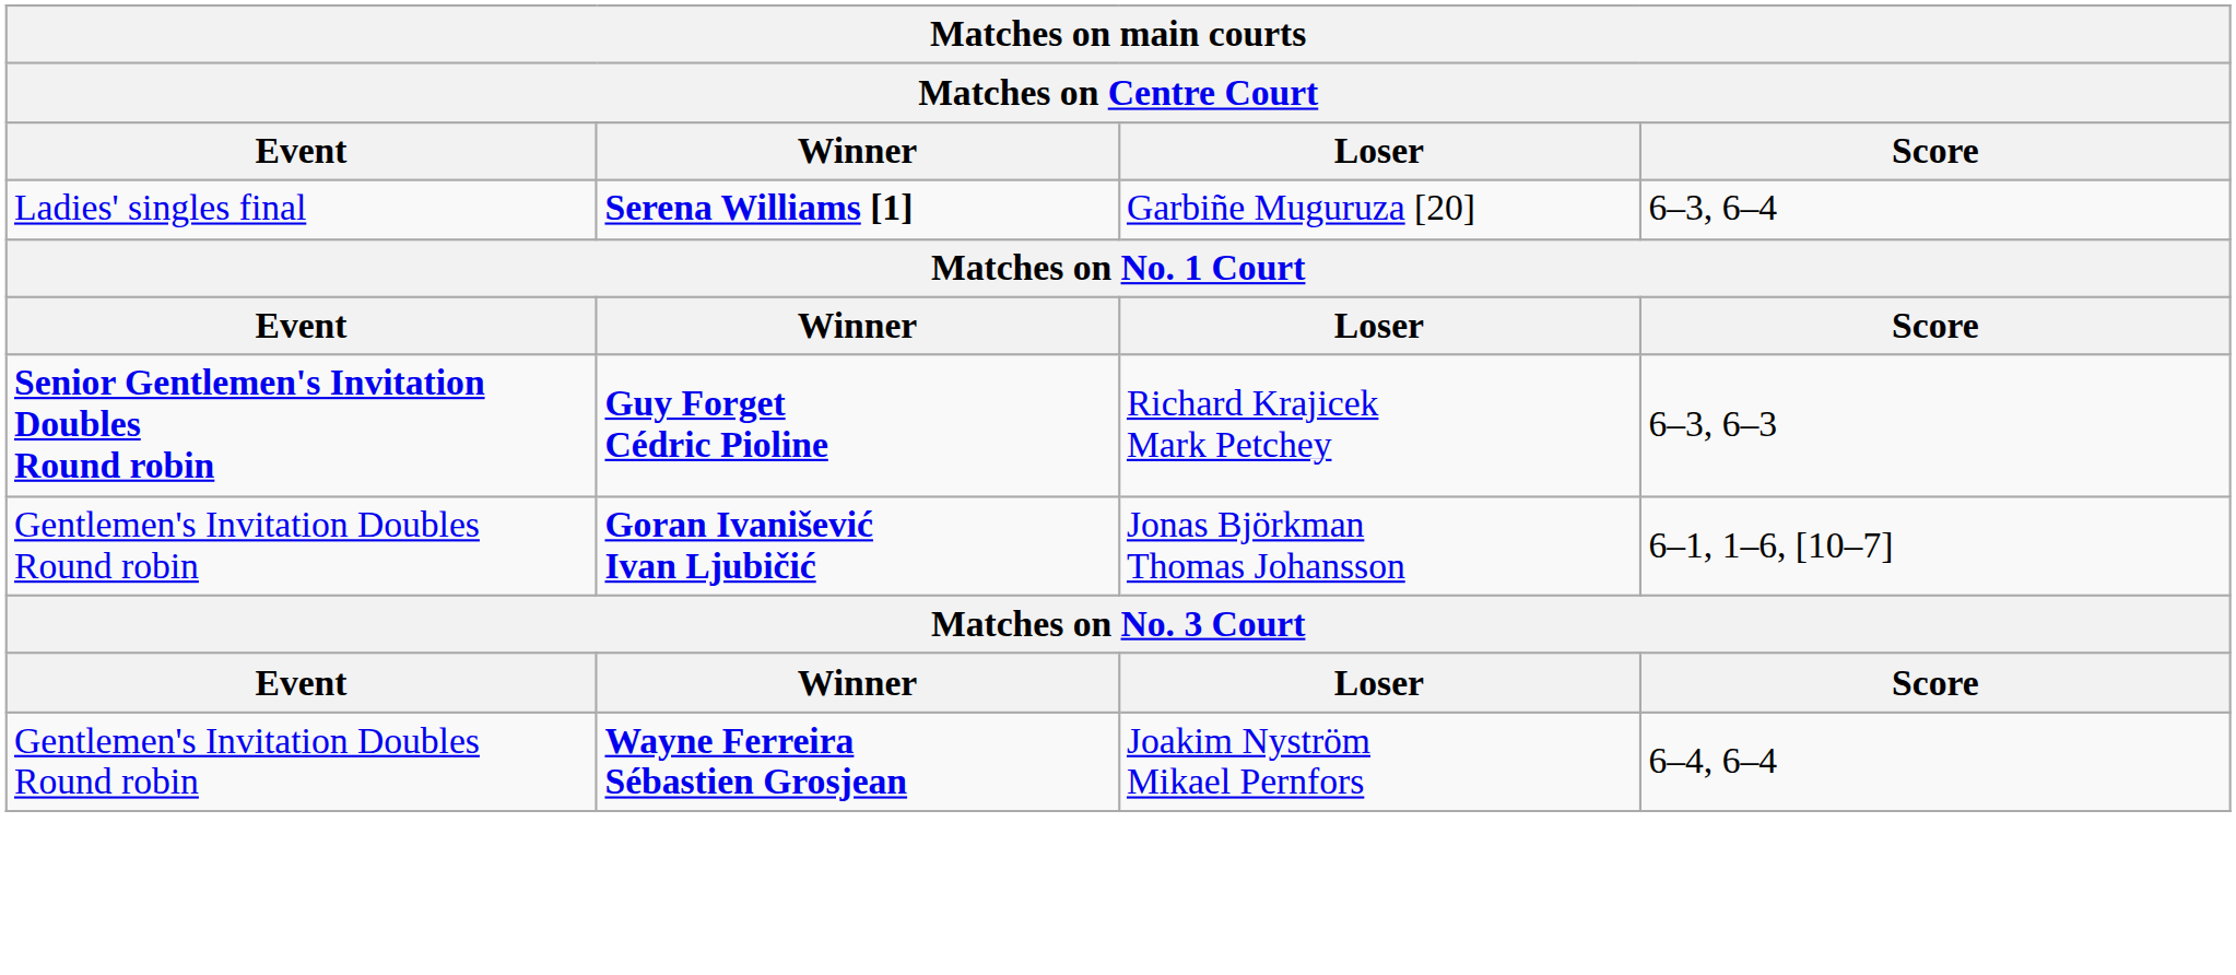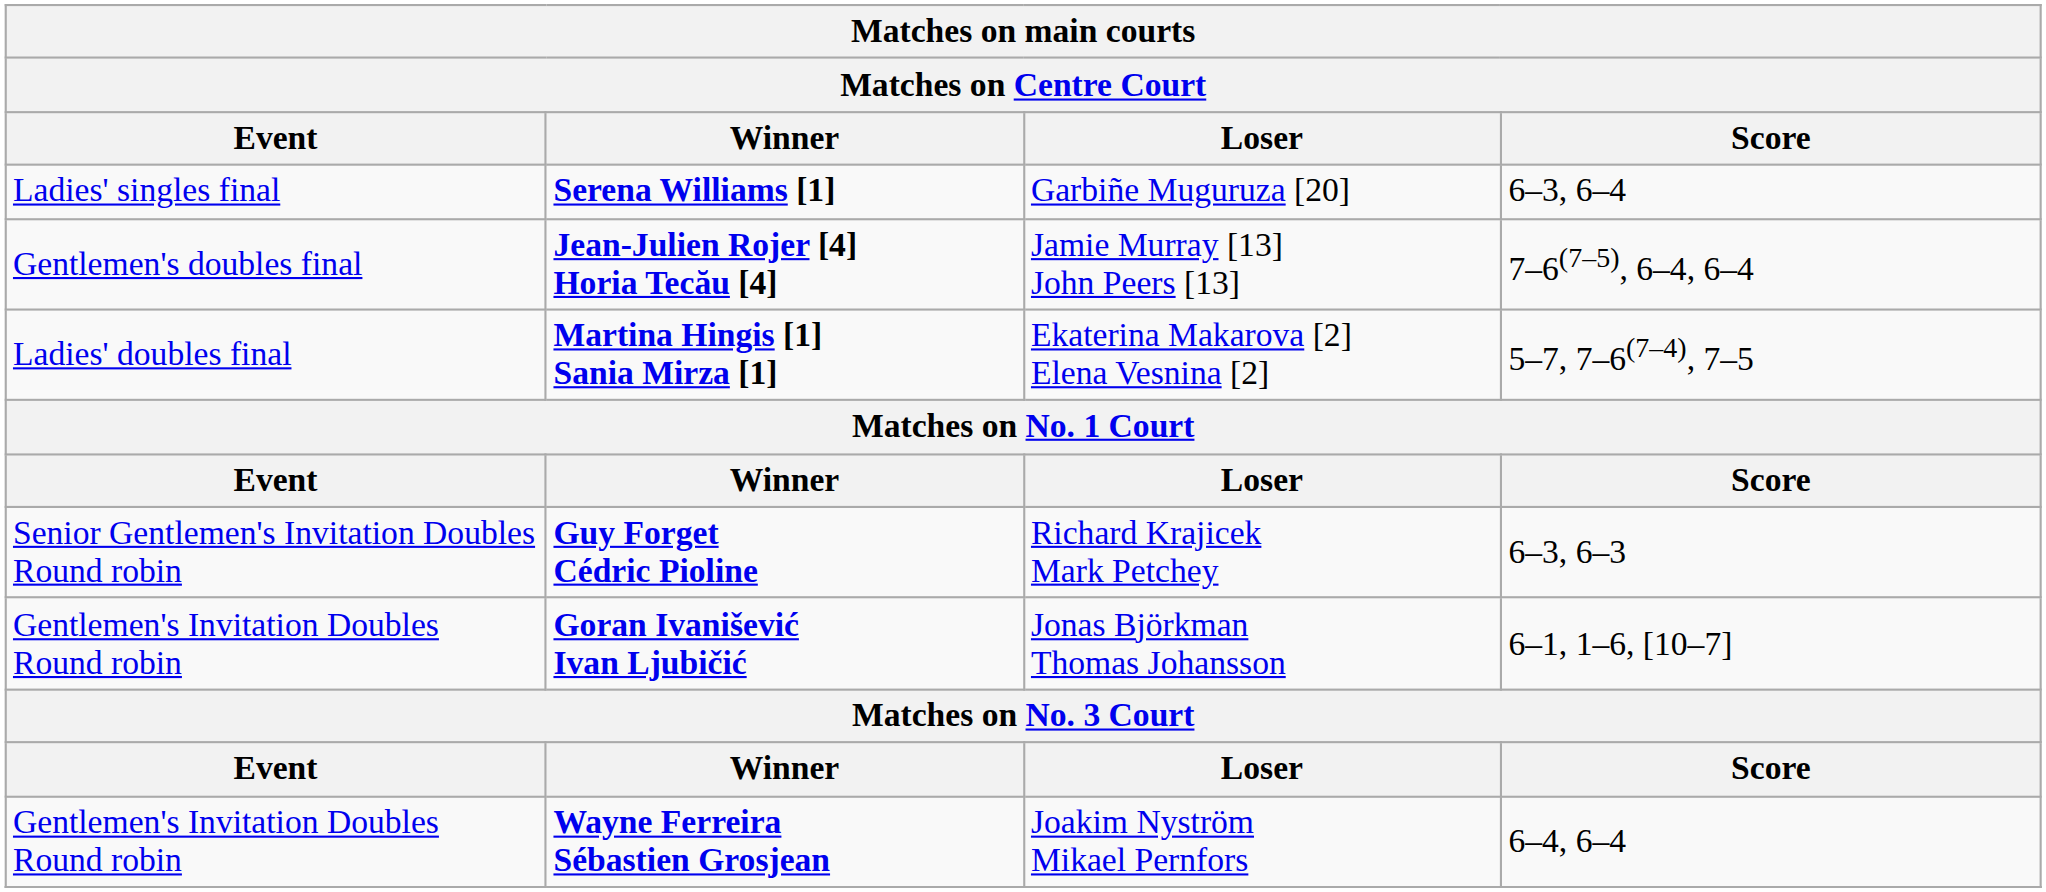+ row: Gentlemen's doubles final | Jean-Julien Rojer [4] Horia Tecău [4] | Jamie Murray [13] John Peers [13] | 7–6(7–5), 6–4, 6–4
+ row: Ladies' doubles final | Martina Hingis [1] Sania Mirza [1] | Ekaterina Makarova [2] Elena Vesnina [2] | 5–7, 7–6(7–4), 7–5
Guy Forget Cédric Pioline | Event: bold -> normal
